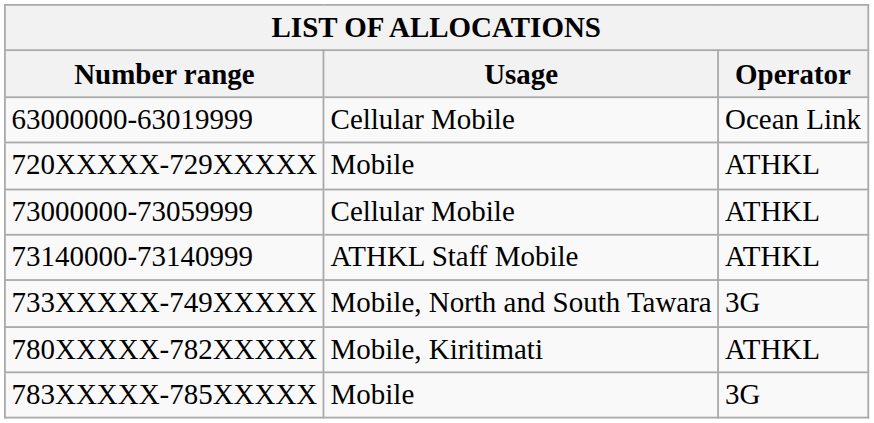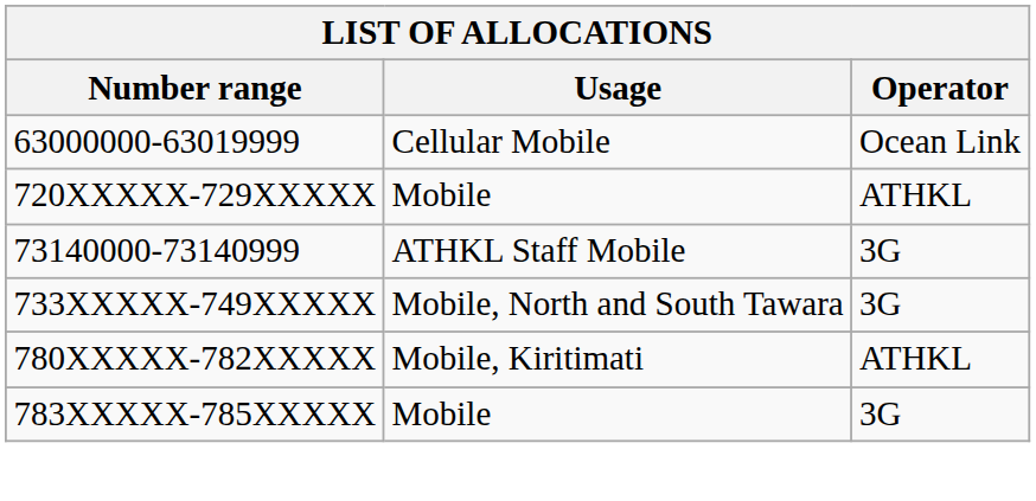- row: 73000000-73059999 | Cellular Mobile | ATHKL
73140000-73140999 | Operator: ATHKL -> 3G
